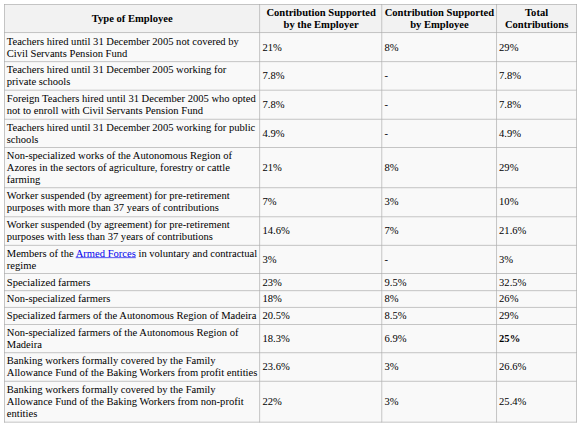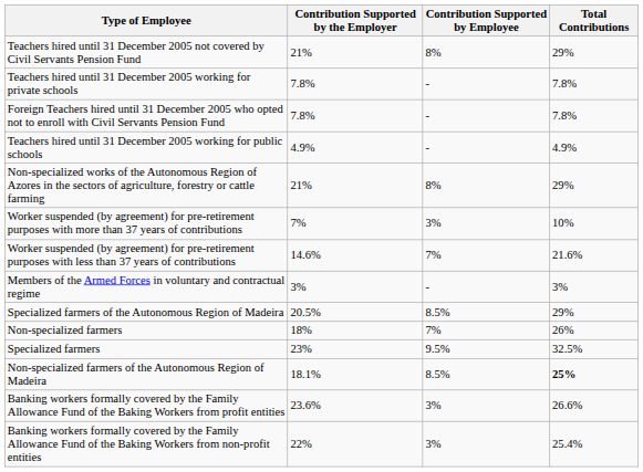rows swapped: Specialized farmers <-> Specialized farmers of the Autonomous Region of Madeira
Non-specialized farmers | Contribution Supported by Employee: 8% -> 7%
Non-specialized farmers of the Autonomous Region of Madeira | Contribution Supported by the Employer: 18.3% -> 18.1%
Non-specialized farmers of the Autonomous Region of Madeira | Contribution Supported by Employee: 6.9% -> 8.5%
